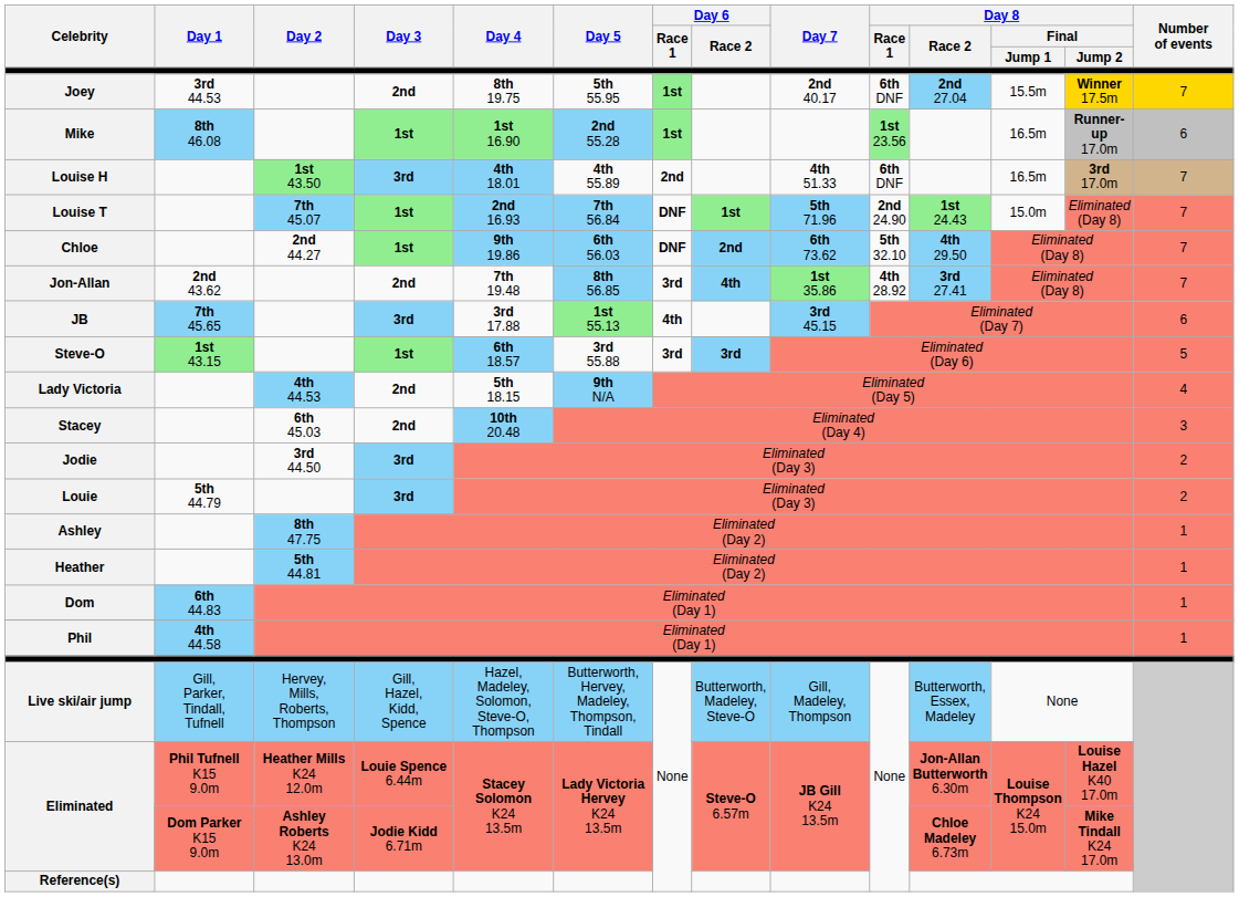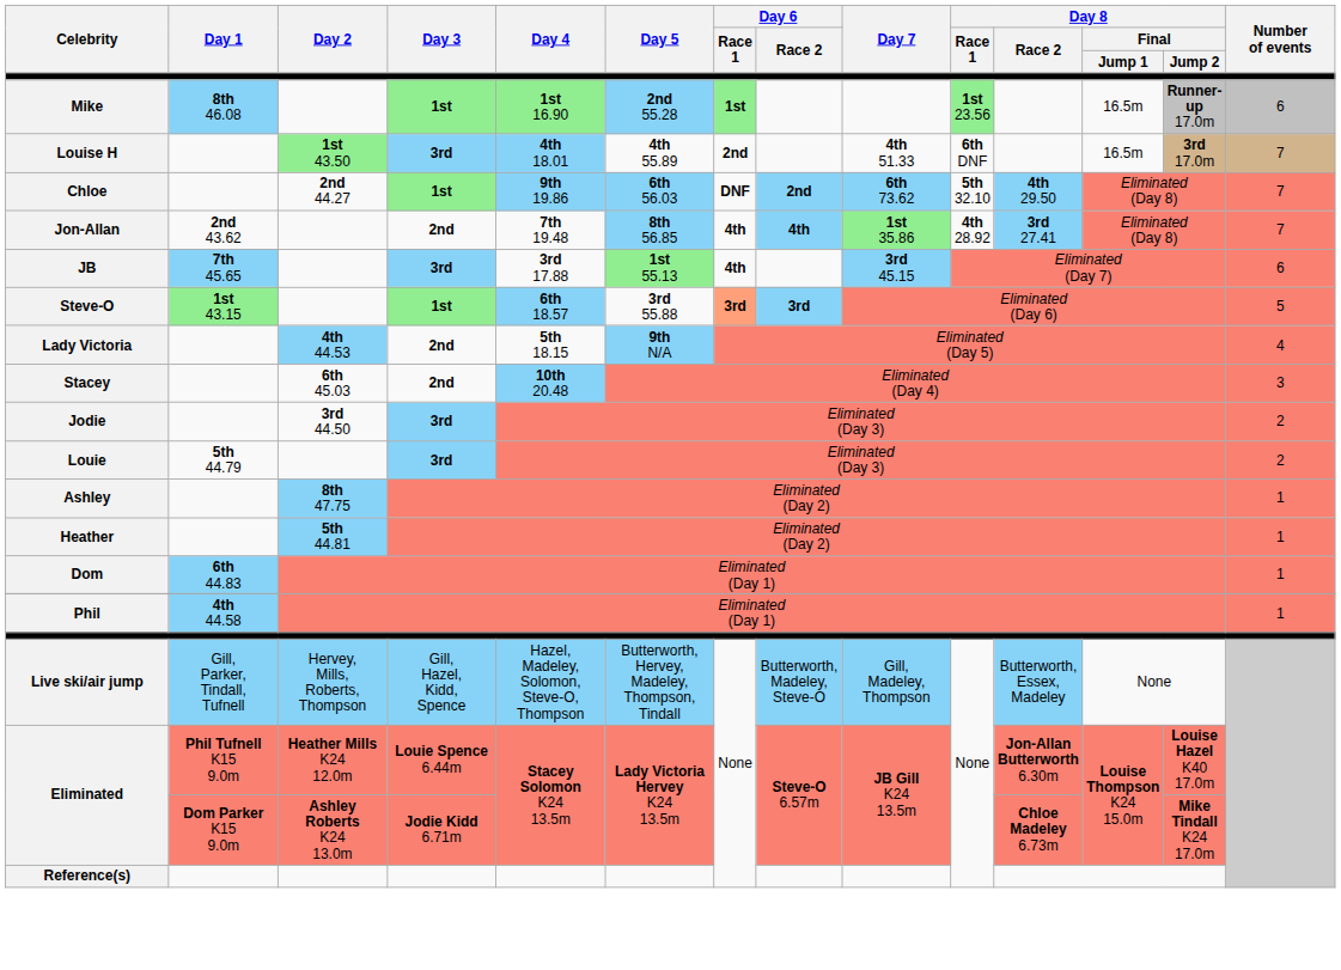- row: Joey | 3rd 44.53 | 2nd | 8th 19.75 | 5th 55.95 | 1st | 2nd 40.17 | 6th DNF | 2nd 27.04 | 15.5m | Winner 17.5m | 7
- row: Louise T | 7th 45.07 | 1st | 2nd 16.93 | 7th 56.84 | DNF | 1st | 5th 71.96 | 2nd 24.90 | 1st 24.43 | 15.0m | Eliminated (Day 8) | 7
Jon-Allan | Day 6 / Race 1: 3rd -> 4th
Steve-O | Day 6 / Race 1: no background -> lightsalmon background
